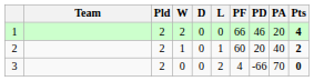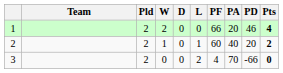columns swapped: PA <-> PD
